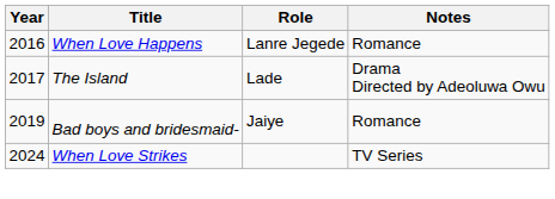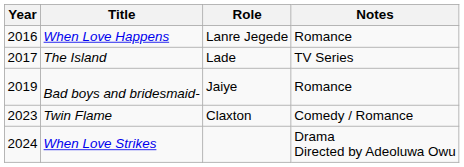The Island | Notes: Drama Directed by Adeoluwa Owu -> TV Series
+ row: 2023 | Twin Flame | Claxton | Comedy / Romance
When Love Strikes | Notes: TV Series -> Drama Directed by Adeoluwa Owu
